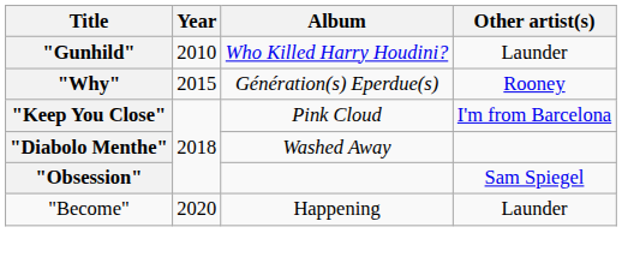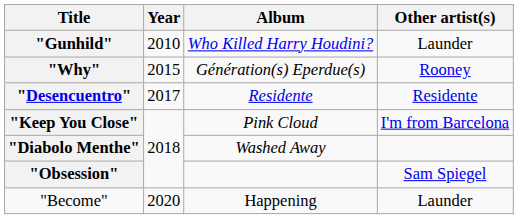+ row: "Desencuentro" | 2017 | Residente | Residente
